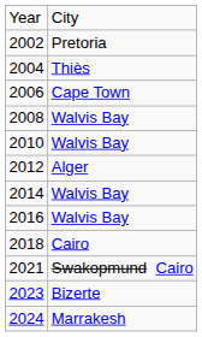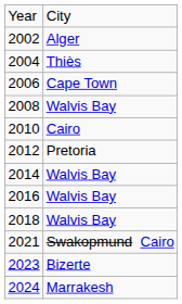2002 | column 2: Pretoria -> Alger
2010 | column 2: Walvis Bay -> Cairo
2012 | column 2: Alger -> Pretoria
2018 | column 2: Cairo -> Walvis Bay
